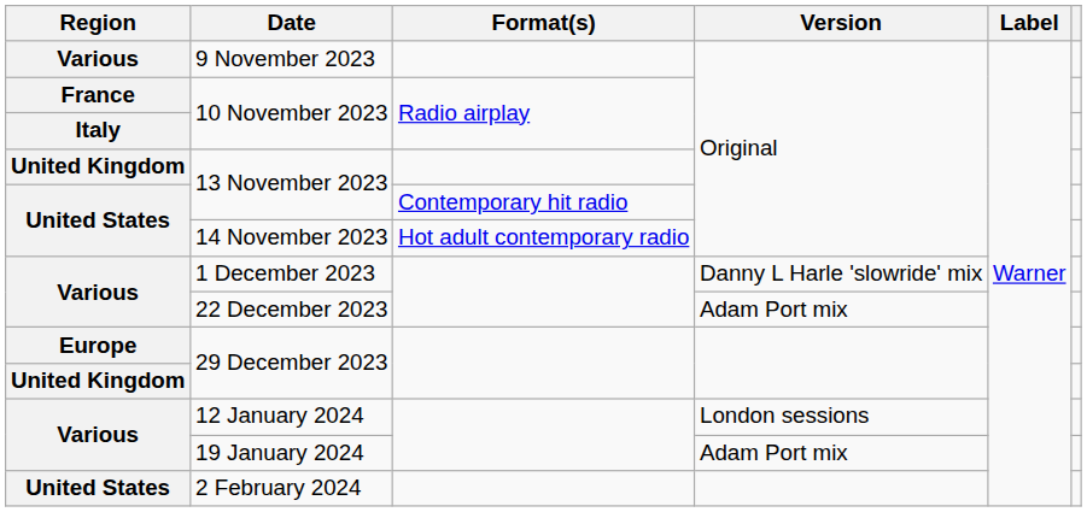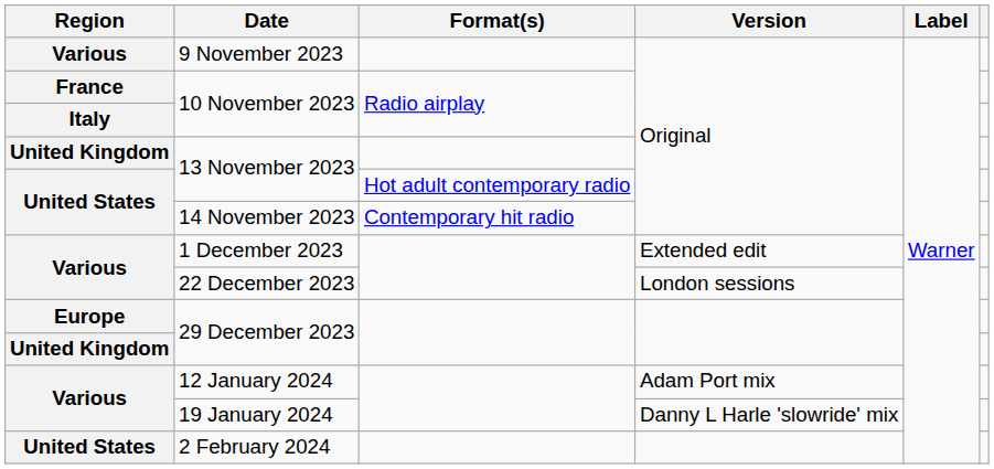United States / 13 November 2023 | Format(s): Contemporary hit radio -> Hot adult contemporary radio
14 November 2023 | Format(s): Hot adult contemporary radio -> Contemporary hit radio
1 December 2023 | Version: Danny L Harle 'slowride' mix -> Extended edit
22 December 2023 | Version: Adam Port mix -> London sessions
12 January 2024 | Version: London sessions -> Adam Port mix
19 January 2024 | Version: Adam Port mix -> Danny L Harle 'slowride' mix
